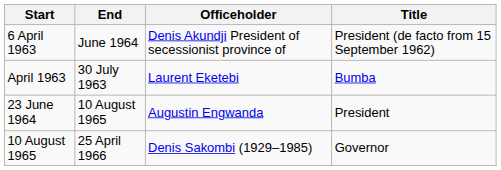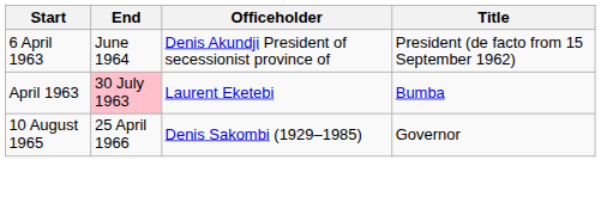April 1963 | End: no background -> pink background
- row: 23 June 1964 | 10 August 1965 | Augustin Engwanda | President
